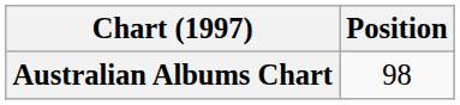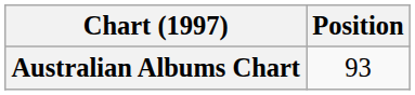Australian Albums Chart | Position: 98 -> 93
